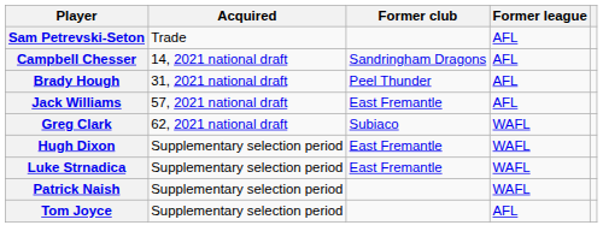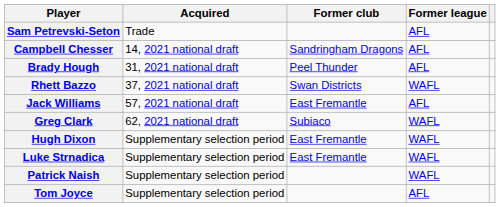+ row: Rhett Bazzo | 37, 2021 national draft | Swan Districts | WAFL
